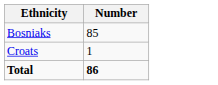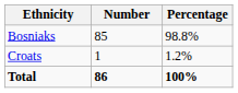+ column: Percentage | 98.8% | 1.2% | 100%
